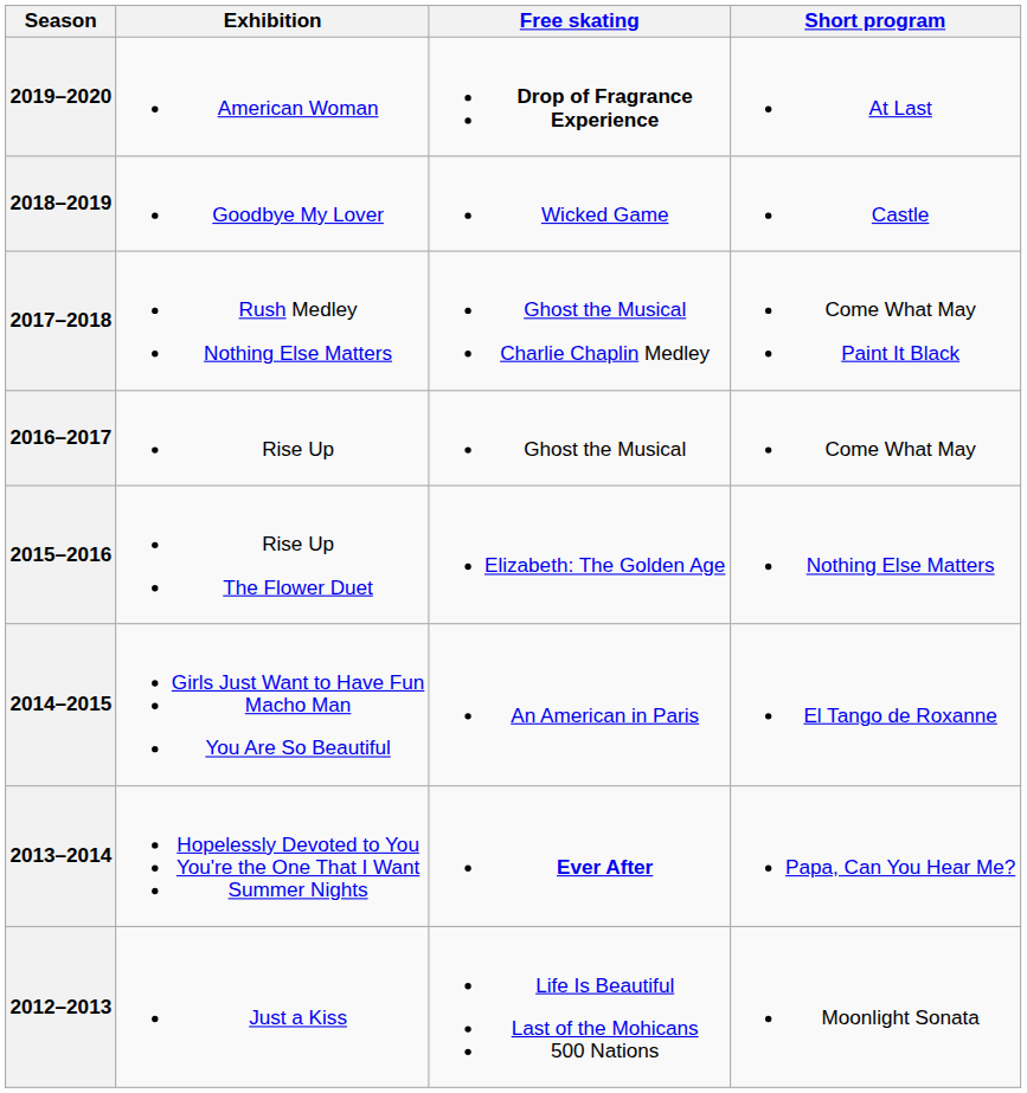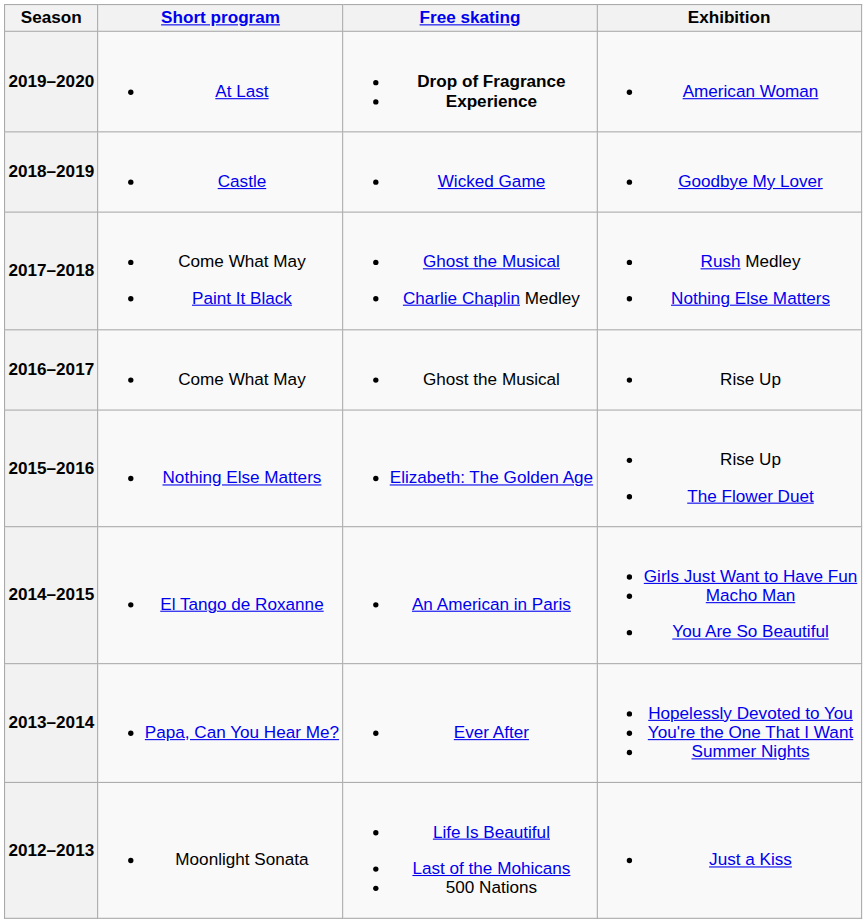columns swapped: Short program <-> Exhibition
2013–2014 | Free skating: bold -> normal
